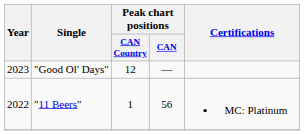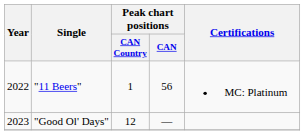rows swapped: "11 Beers" <-> "Good Ol' Days"
